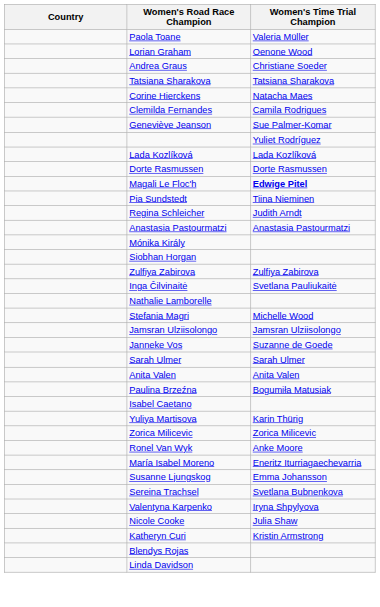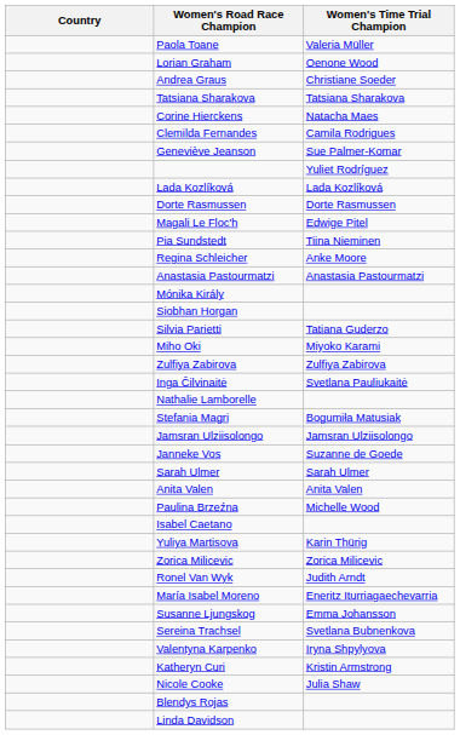Magali Le Floc'h | Women's Time Trial Champion: bold -> normal
Regina Schleicher | Women's Time Trial Champion: Judith Arndt -> Anke Moore
+ row: Silvia Parietti | Tatiana Guderzo
+ row: Miho Oki | Miyoko Karami
Stefania Magri | Women's Time Trial Champion: Michelle Wood -> Bogumiła Matusiak
Paulina Brzeźna | Women's Time Trial Champion: Bogumiła Matusiak -> Michelle Wood
Ronel Van Wyk | Women's Time Trial Champion: Anke Moore -> Judith Arndt
rows swapped: Nicole Cooke <-> Katheryn Curi
